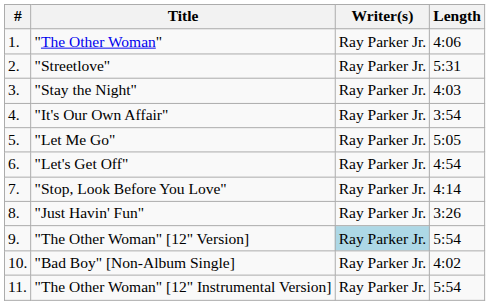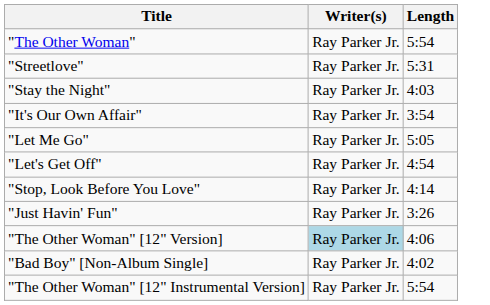- column: # | 1. | 2. | 3. | 4. | 5. | 6. | 7. | 8. | 9. | 10. | 11.
"The Other Woman" | Length: 4:06 -> 5:54
"The Other Woman" [12" Version] | Length: 5:54 -> 4:06
